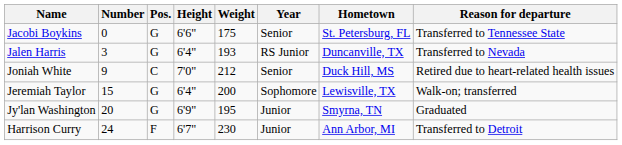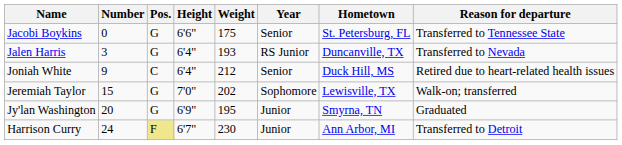Joniah White | Height: 7'0" -> 6'4"
Jeremiah Taylor | Height: 6'4" -> 7'0"
Jeremiah Taylor | Weight: 200 -> 202
Harrison Curry | Pos.: no background -> khaki background
